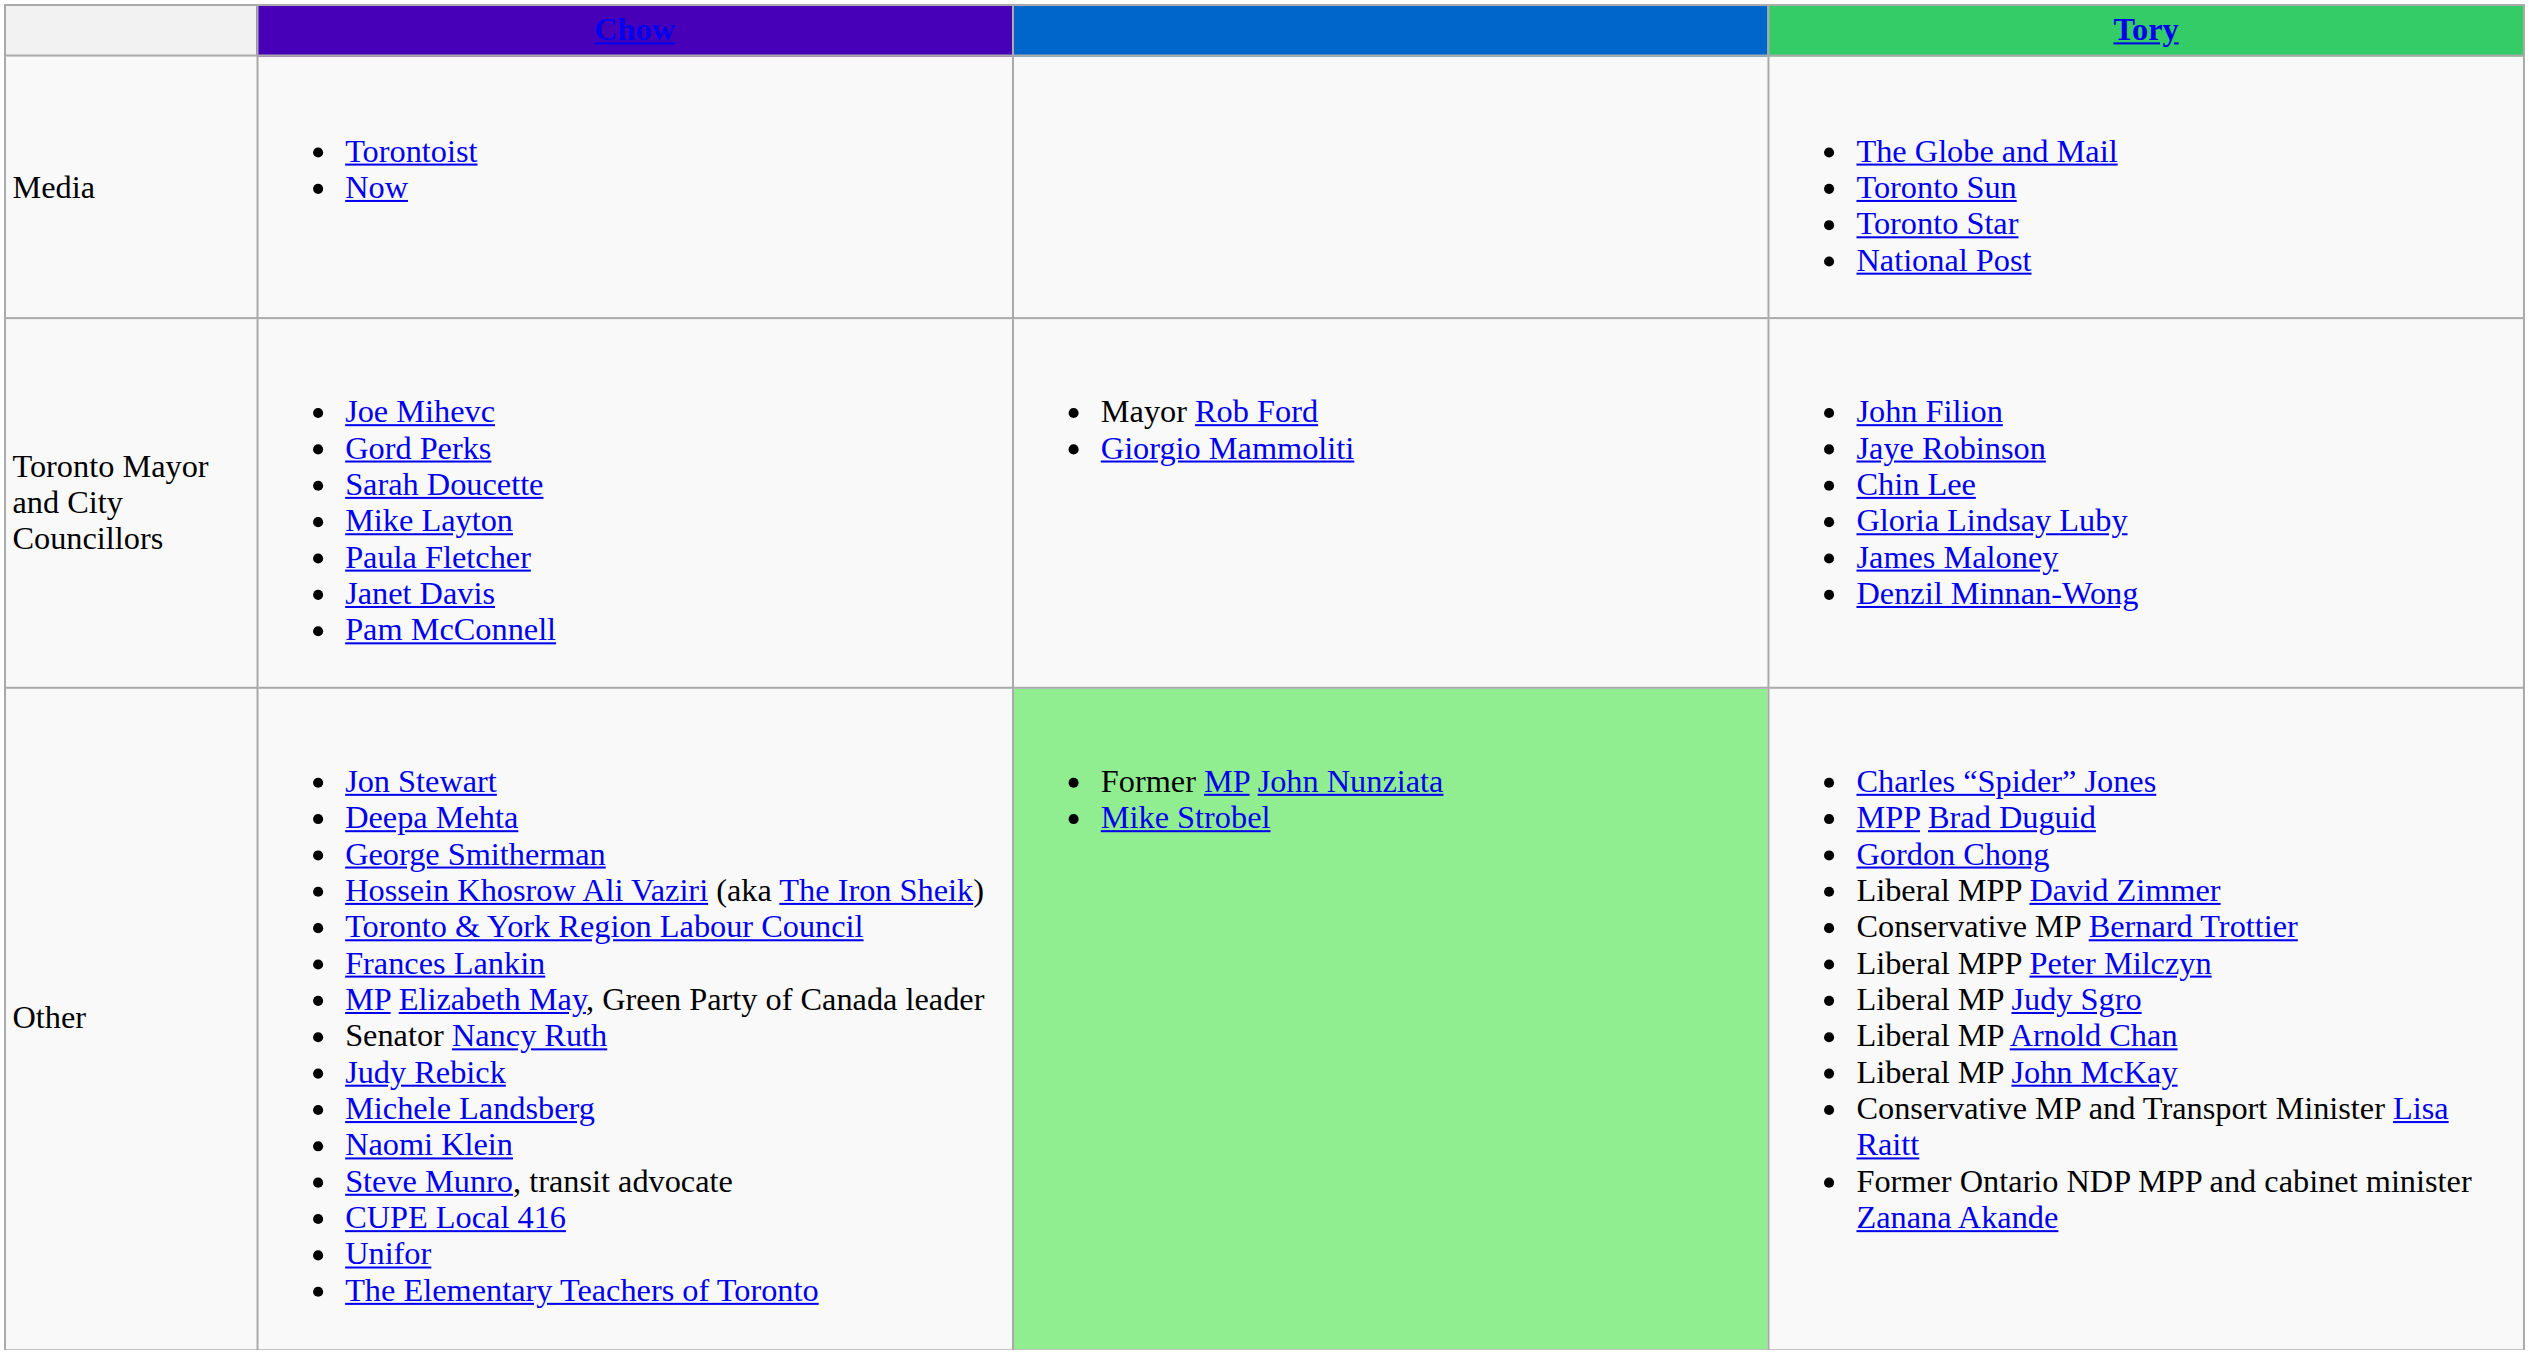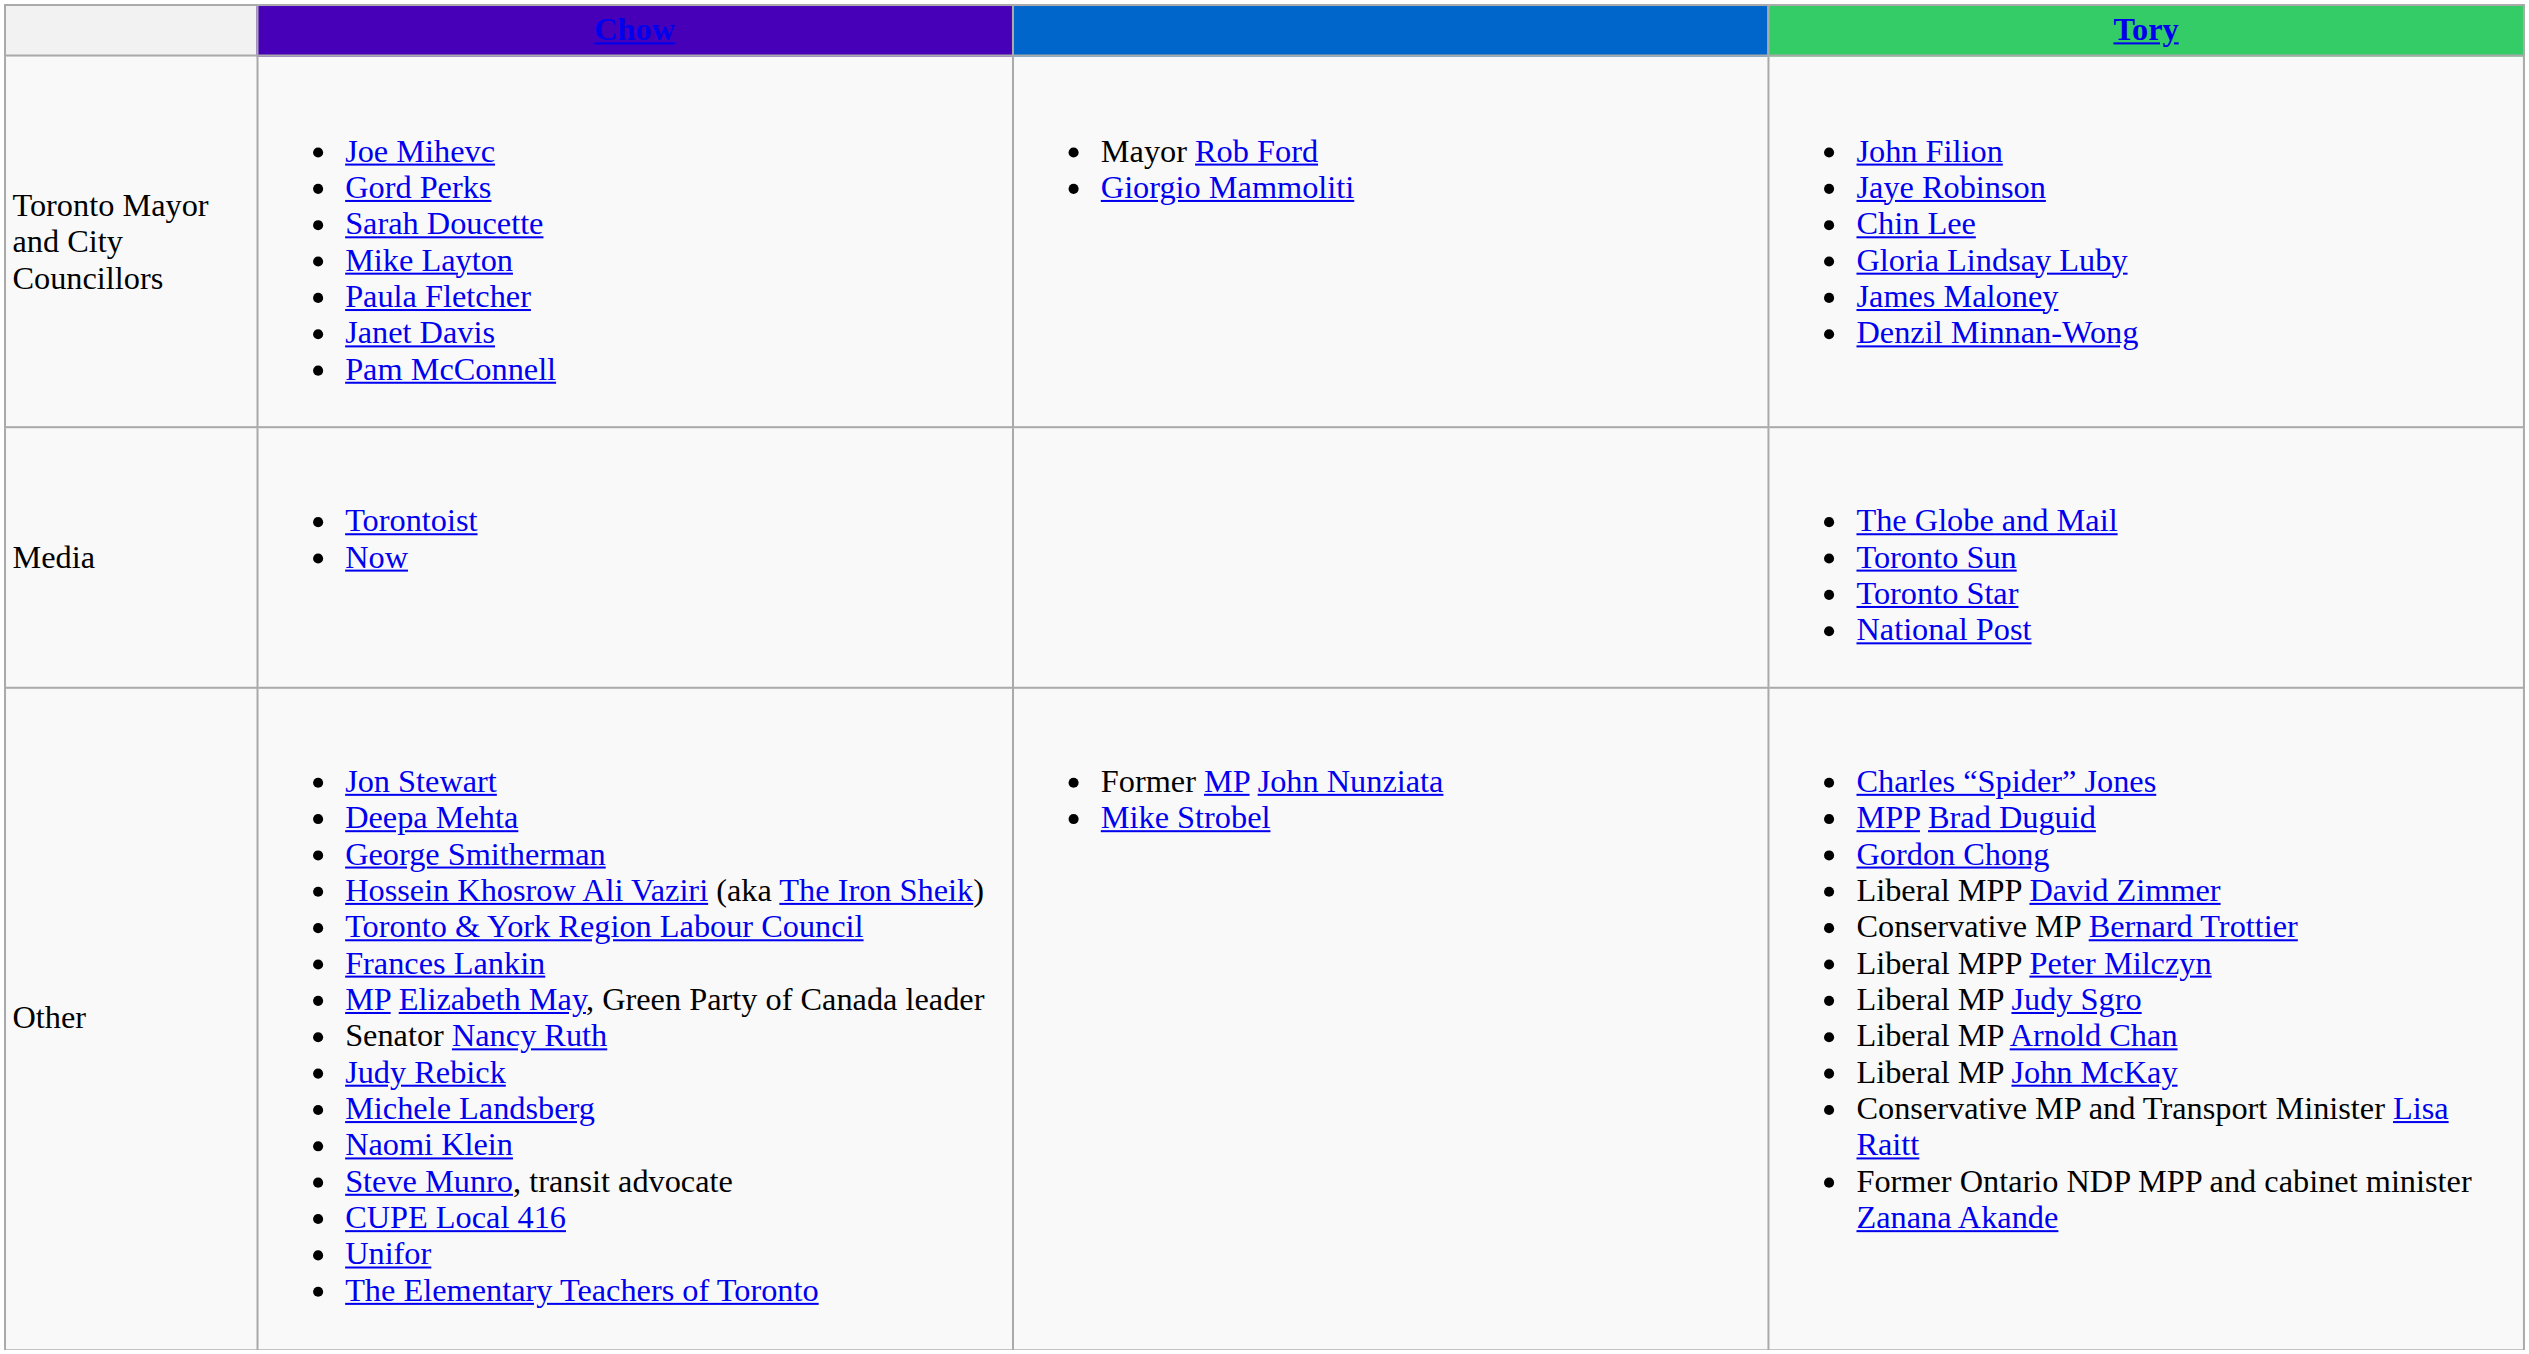rows swapped: Toronto Mayor and City Councillors <-> Media
Other | column 3: lightgreen background -> no background
